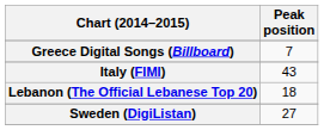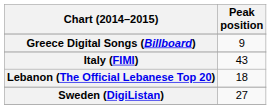Greece Digital Songs (Billboard) | Peak position: 7 -> 9
